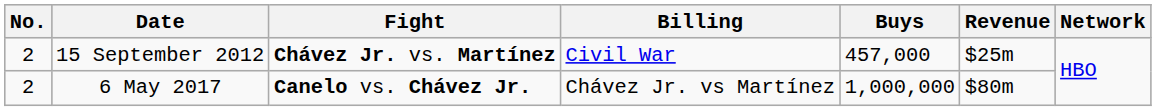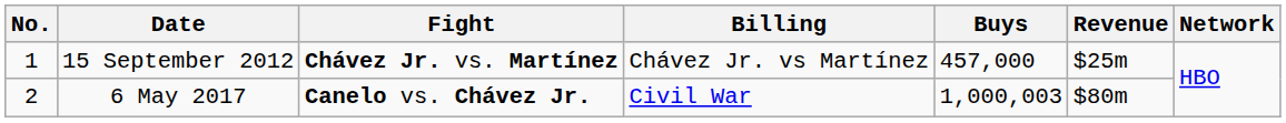15 September 2012 | No.: 2 -> 1
15 September 2012 | Billing: Civil War -> Chávez Jr. vs Martínez
6 May 2017 | Billing: Chávez Jr. vs Martínez -> Civil War
6 May 2017 | Buys: 1,000,000 -> 1,000,003
